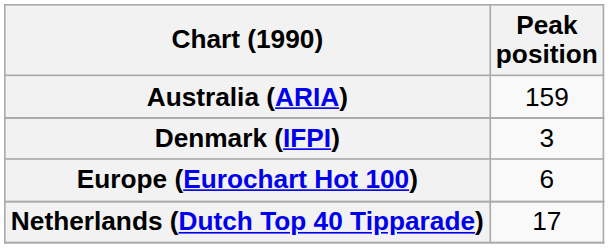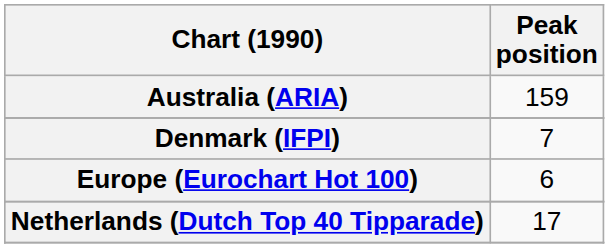Denmark (IFPI) | Peak position: 3 -> 7
